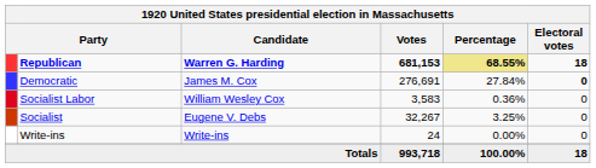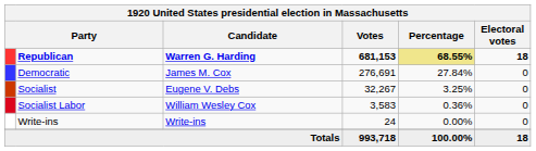Democratic | Electoral votes: bold -> normal
rows swapped: Socialist <-> Socialist Labor
